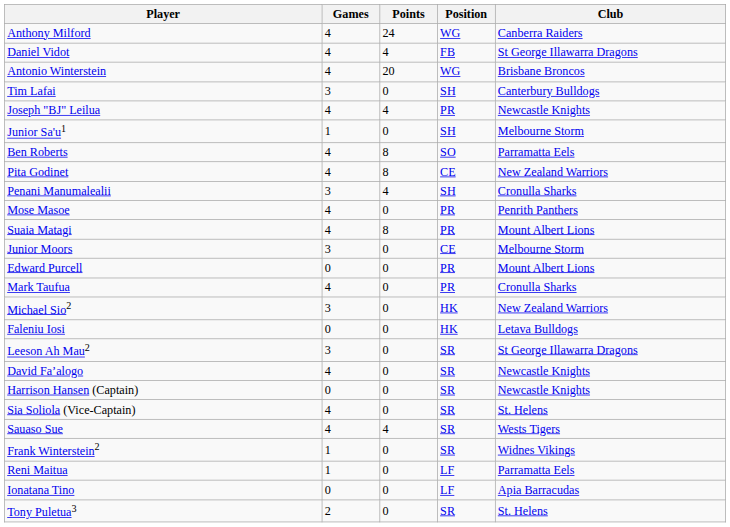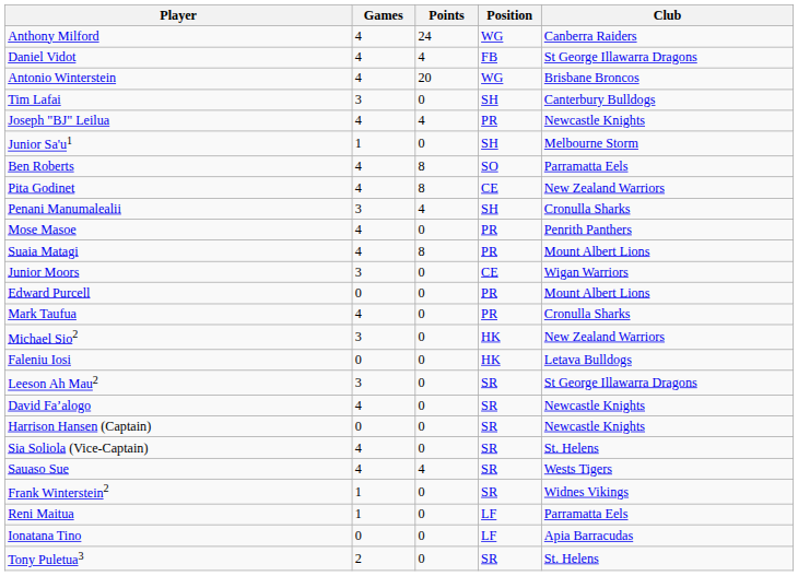Junior Moors | Club: Melbourne Storm -> Wigan Warriors
